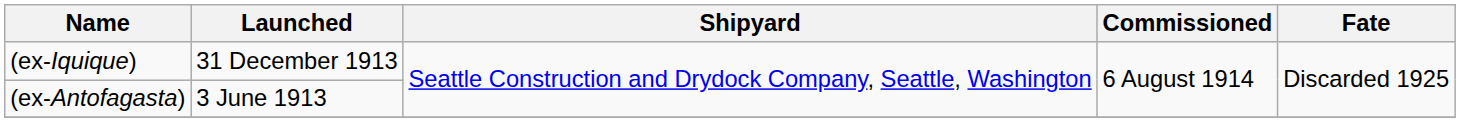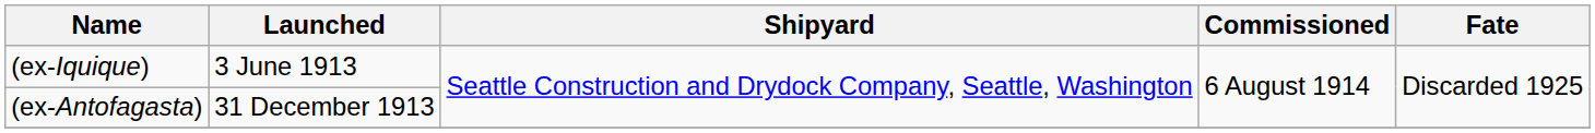(ex-Iquique) | Launched: 31 December 1913 -> 3 June 1913
(ex-Antofagasta) | Launched: 3 June 1913 -> 31 December 1913
